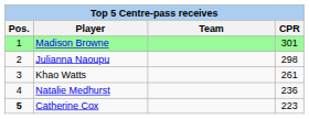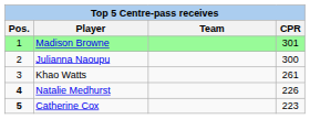Julianna Naoupu | CPR: 298 -> 300
Natalie Medhurst | Pos.: normal -> bold
Natalie Medhurst | CPR: 236 -> 226
